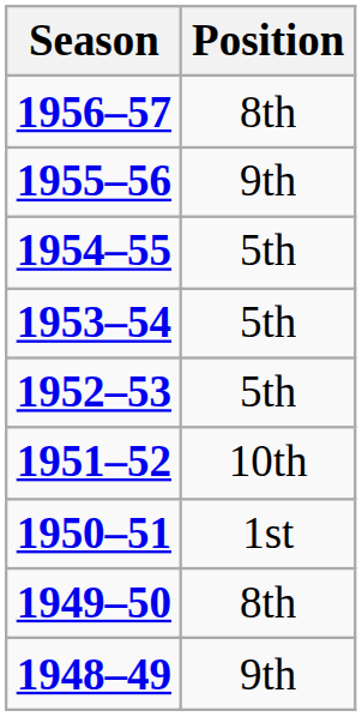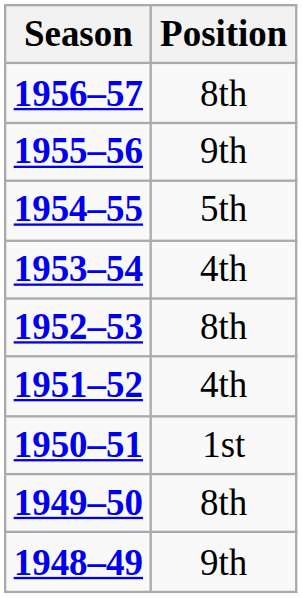1953–54 | Position: 5th -> 4th
1952–53 | Position: 5th -> 8th
1951–52 | Position: 10th -> 4th
